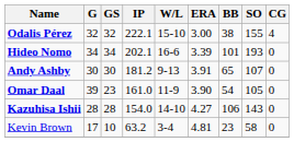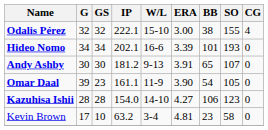Omar Daal | IP: 161.0 -> 161.1
Kazuhisa Ishii | SO: 143 -> 123
